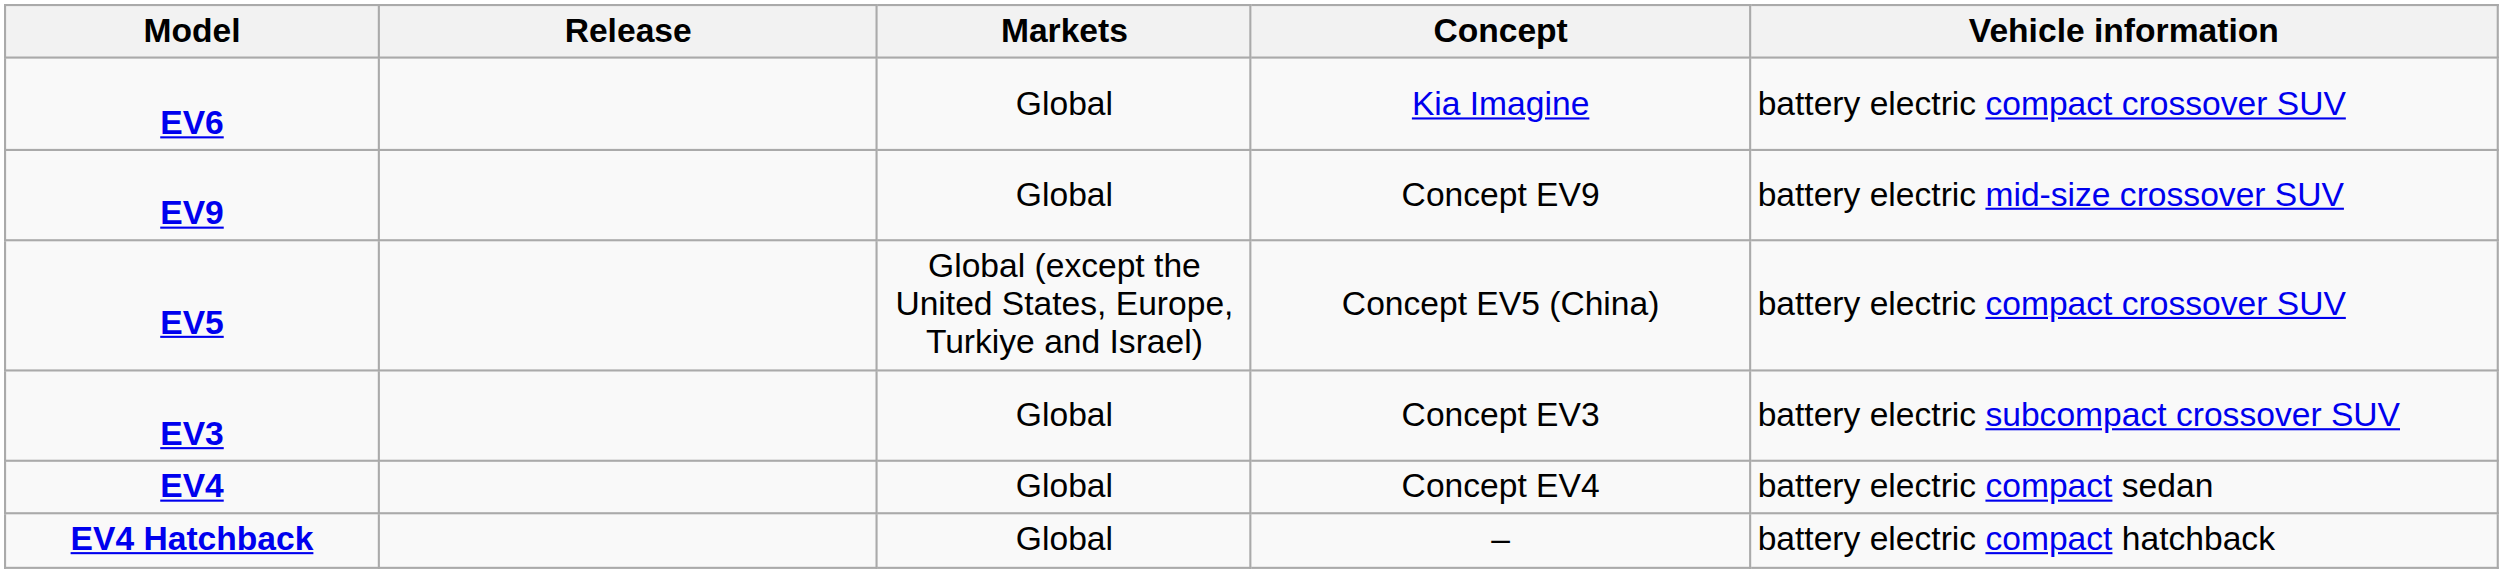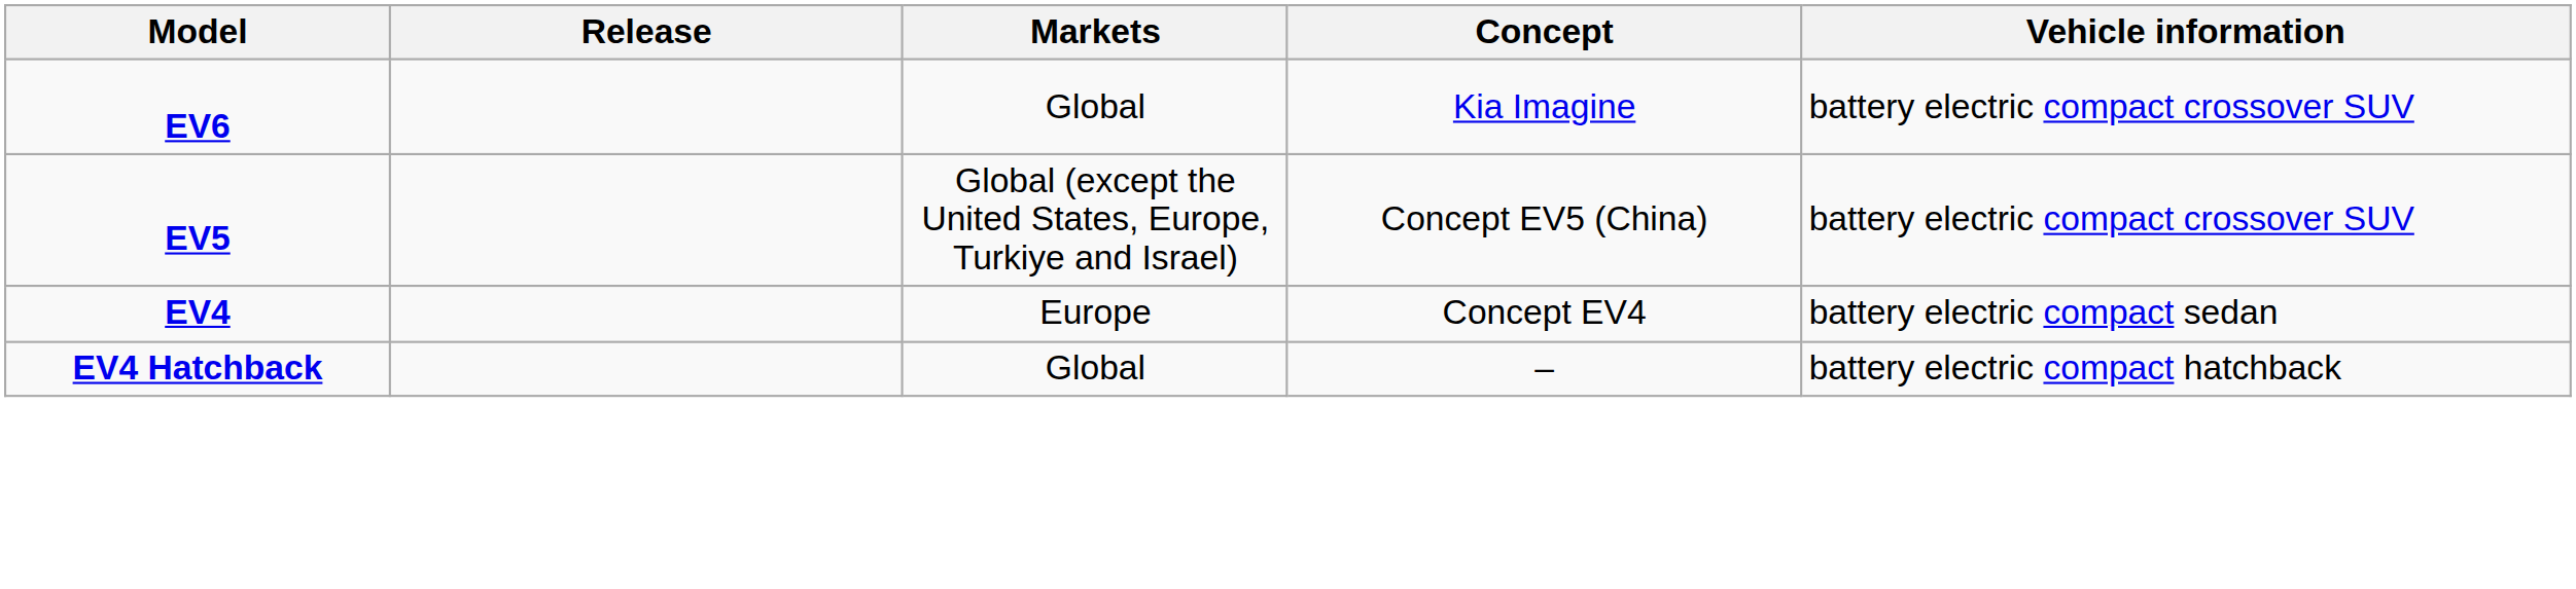- row: EV9 | Global | Concept EV9 | battery electric mid-size crossover SUV
- row: EV3 | Global | Concept EV3 | battery electric subcompact crossover SUV
EV4 | Markets: Global -> Europe
